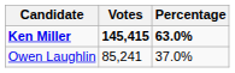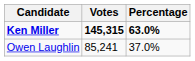Ken Miller | Votes: 145,415 -> 145,315
